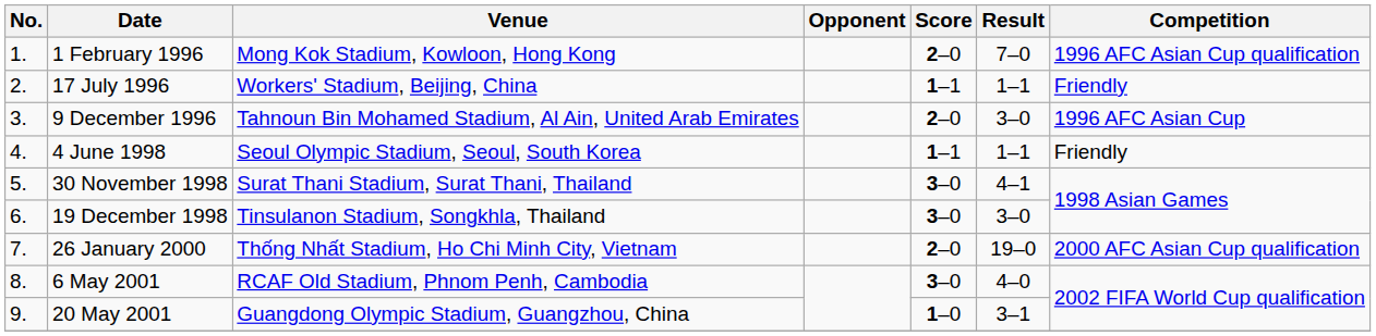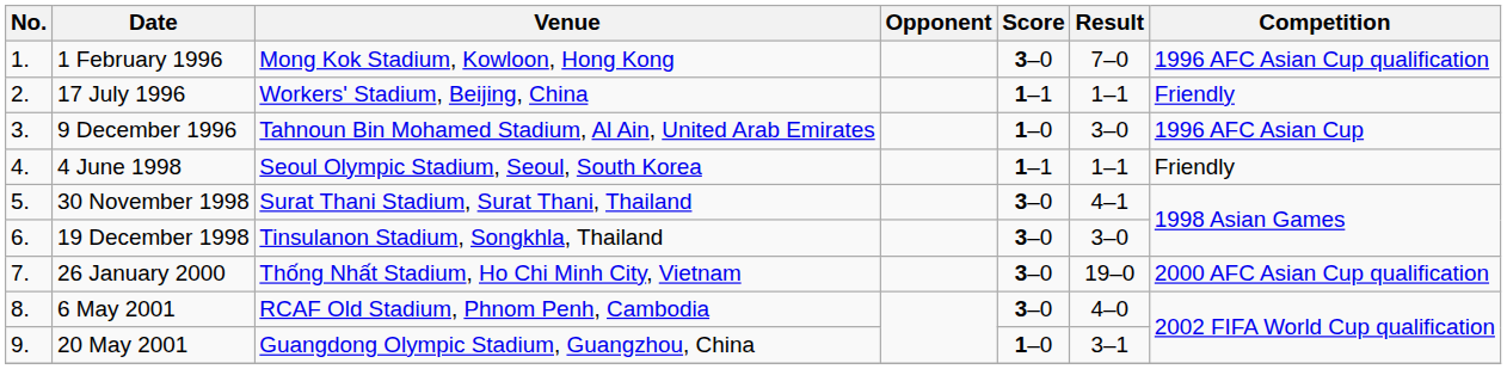1 February 1996 | Score: 2–0 -> 3–0
9 December 1996 | Score: 2–0 -> 1–0
26 January 2000 | Score: 2–0 -> 3–0
